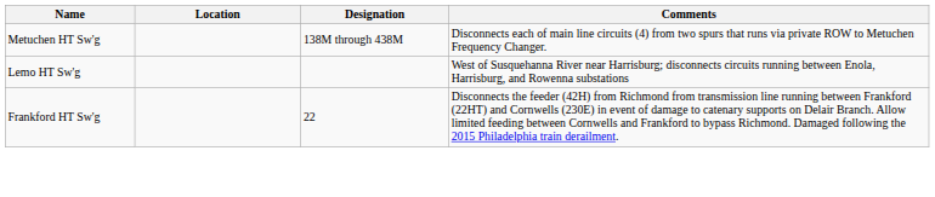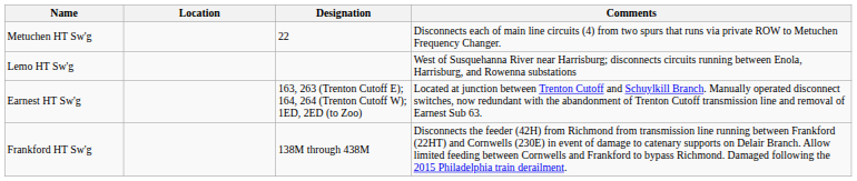Metuchen HT Sw'g | Designation: 138M through 438M -> 22
+ row: Earnest HT Sw'g | 163, 263 (Trenton Cutoff E); 164, 264 (Trenton Cutoff W); 1ED, 2ED (to Zoo) | Located at junction between Trenton Cutoff and Schuylkill Branch. Manually operated disconnect switches, now redundant with the abandonment of Trenton Cutoff transmission line and removal of Earnest Sub 63.
Frankford HT Sw'g | Designation: 22 -> 138M through 438M
